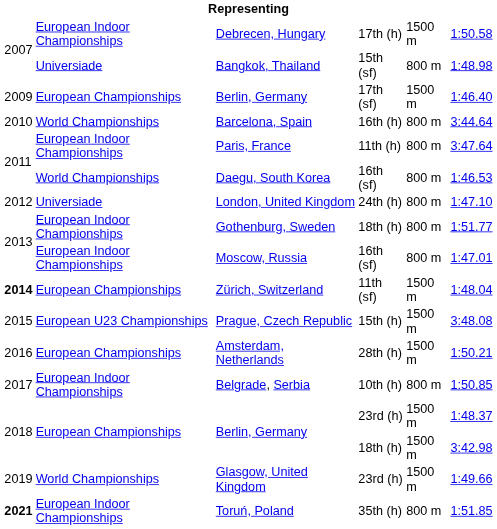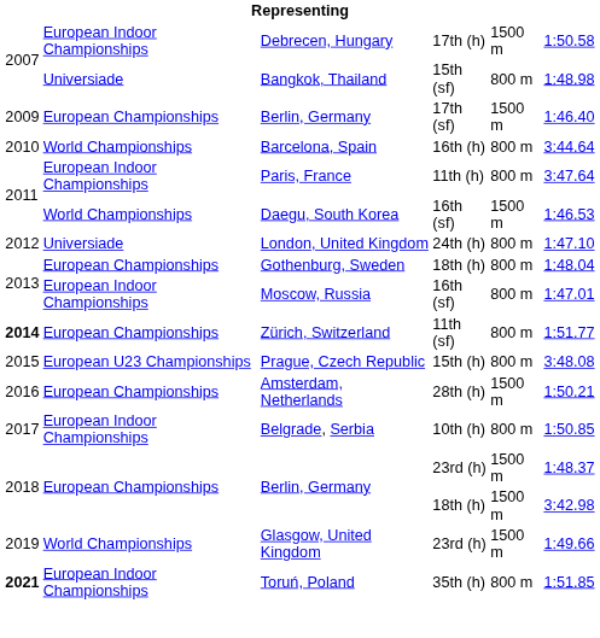Daegu, South Korea | column 5: 800 m -> 1500 m
Gothenburg, Sweden | column 2: European Indoor Championships -> European Championships
Gothenburg, Sweden | column 6: 1:51.77 -> 1:48.04
Zürich, Switzerland | column 5: 1500 m -> 800 m
Zürich, Switzerland | column 6: 1:48.04 -> 1:51.77
Prague, Czech Republic | column 5: 1500 m -> 800 m
